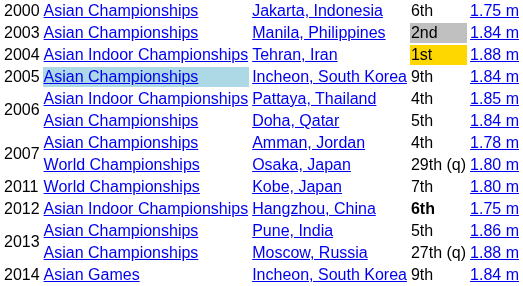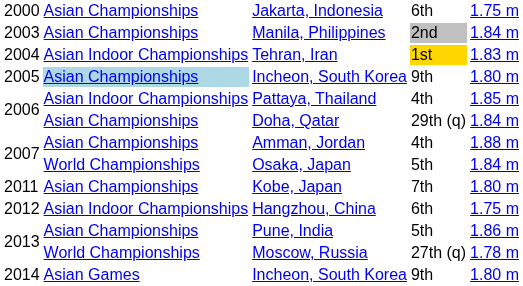Tehran, Iran | column 5: 1.88 m -> 1.83 m
2005 / Incheon, South Korea | column 5: 1.84 m -> 1.80 m
Doha, Qatar | column 4: 5th -> 29th (q)
Amman, Jordan | column 5: 1.78 m -> 1.88 m
Osaka, Japan | column 4: 29th (q) -> 5th
Osaka, Japan | column 5: 1.80 m -> 1.84 m
Kobe, Japan | column 2: World Championships -> Asian Championships
Hangzhou, China | column 4: bold -> normal
Moscow, Russia | column 2: Asian Championships -> World Championships
Moscow, Russia | column 5: 1.88 m -> 1.78 m
2014 / Incheon, South Korea | column 5: 1.84 m -> 1.80 m
